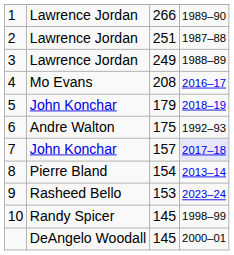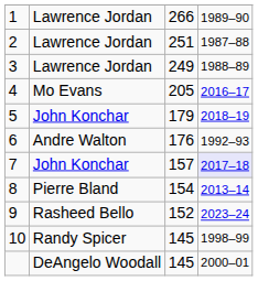4 | column 3: 208 -> 205
6 | column 3: 175 -> 176
9 | column 3: 153 -> 152
